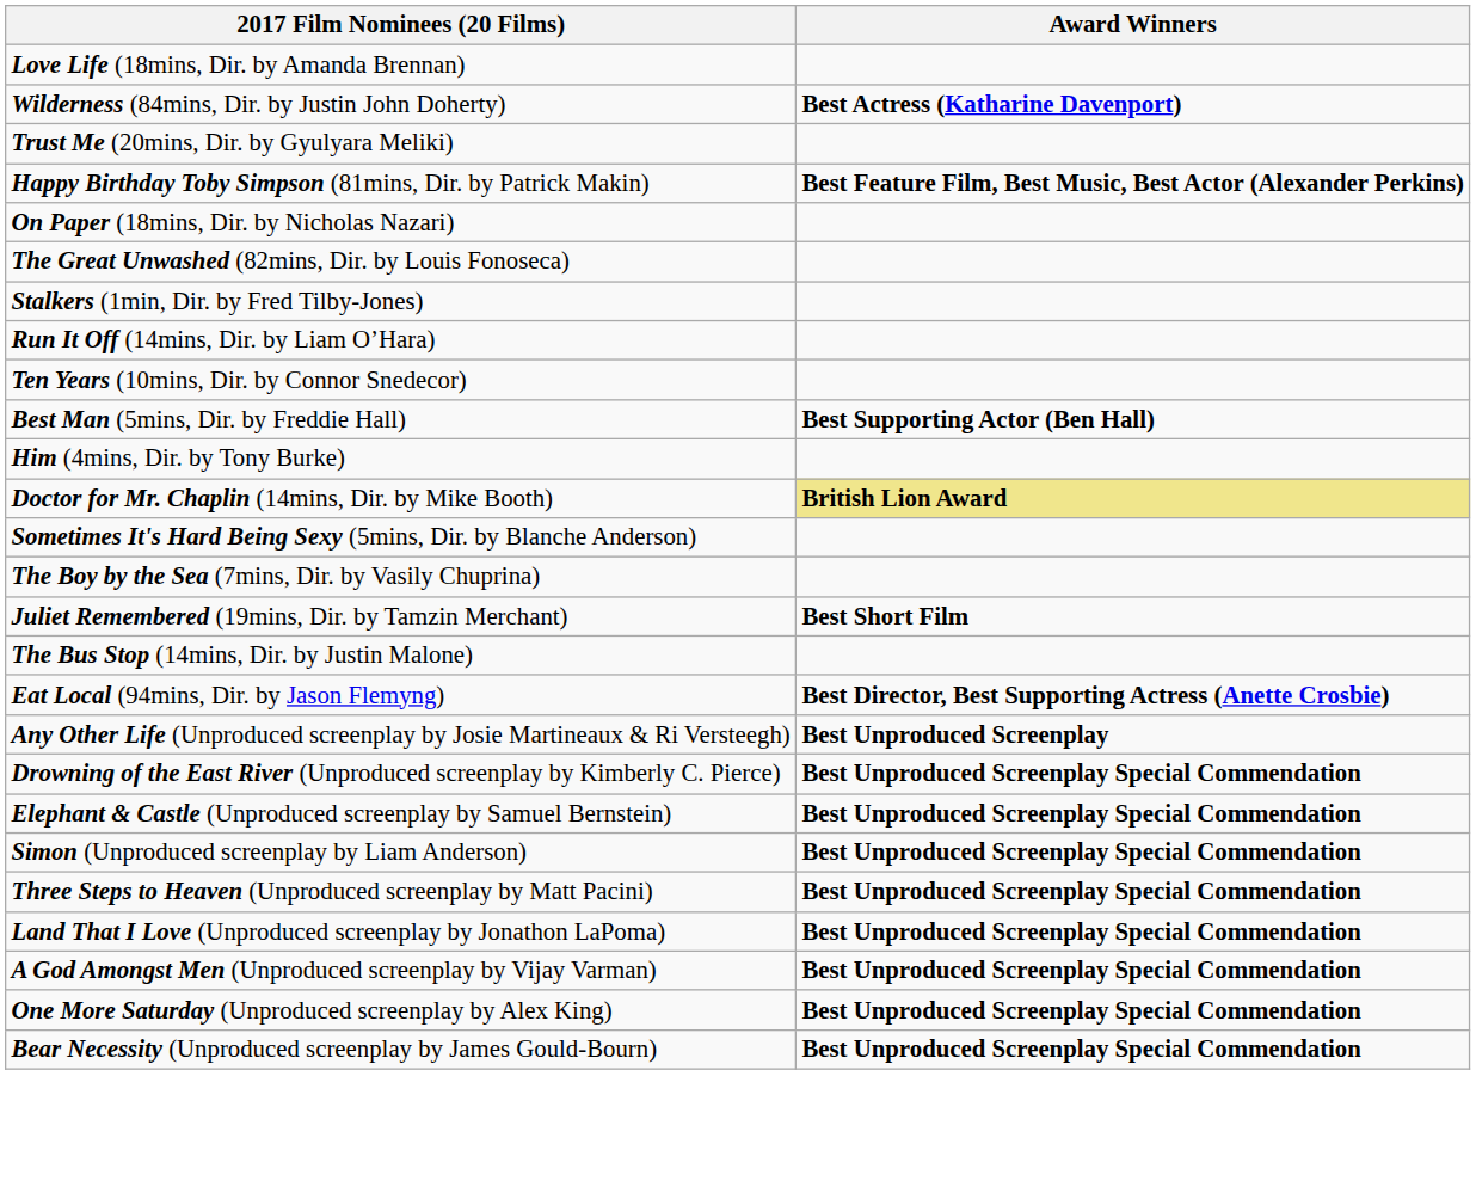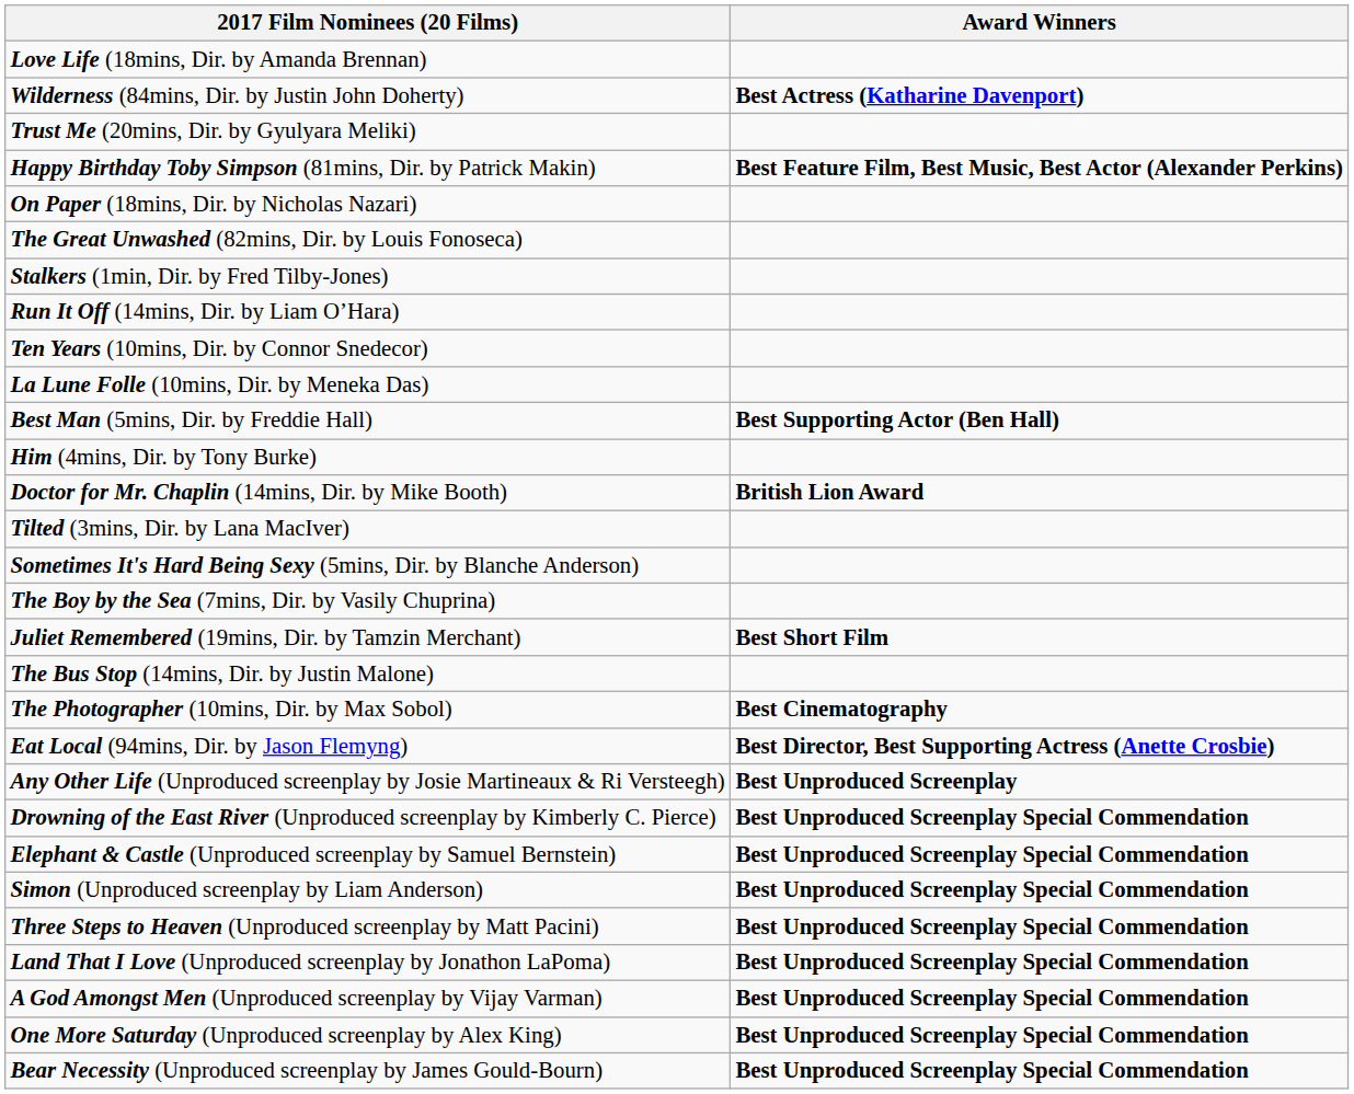+ row: La Lune Folle (10mins, Dir. by Meneka Das)
Doctor for Mr. Chaplin (14mins, Dir. by Mike Booth) | Award Winners: khaki background -> no background
+ row: Tilted (3mins, Dir. by Lana MacIver)
+ row: The Photographer (10mins, Dir. by Max Sobol) | Best Cinematography
